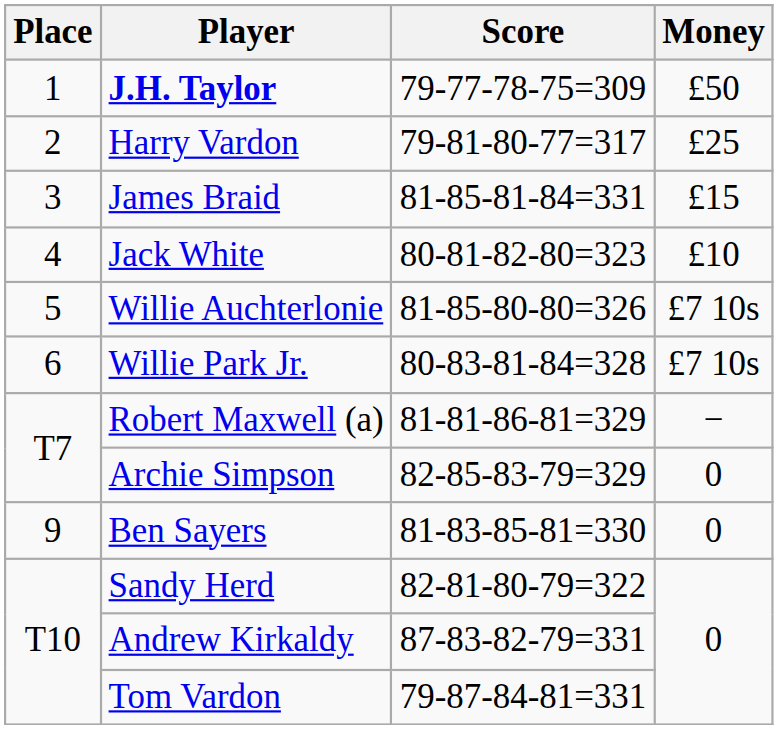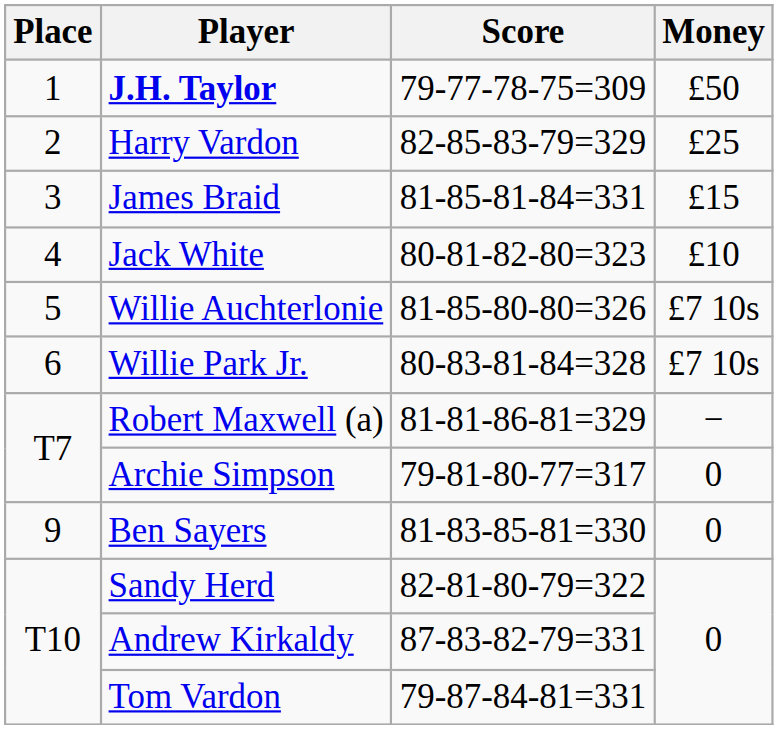Harry Vardon | Score: 79-81-80-77=317 -> 82-85-83-79=329
Archie Simpson | Score: 82-85-83-79=329 -> 79-81-80-77=317
